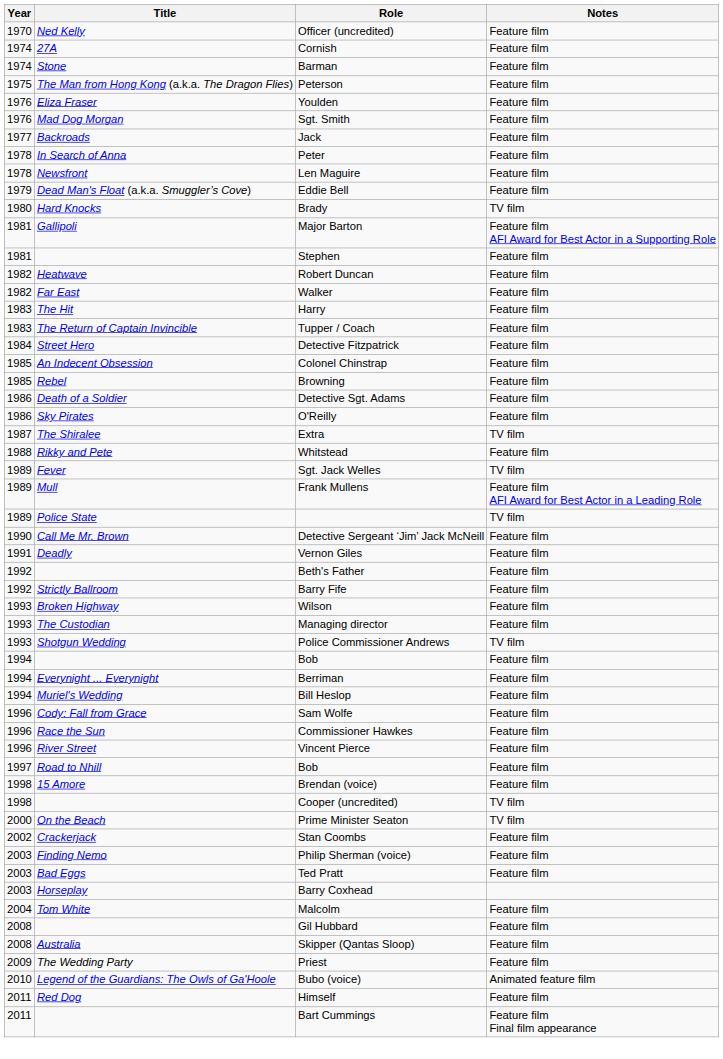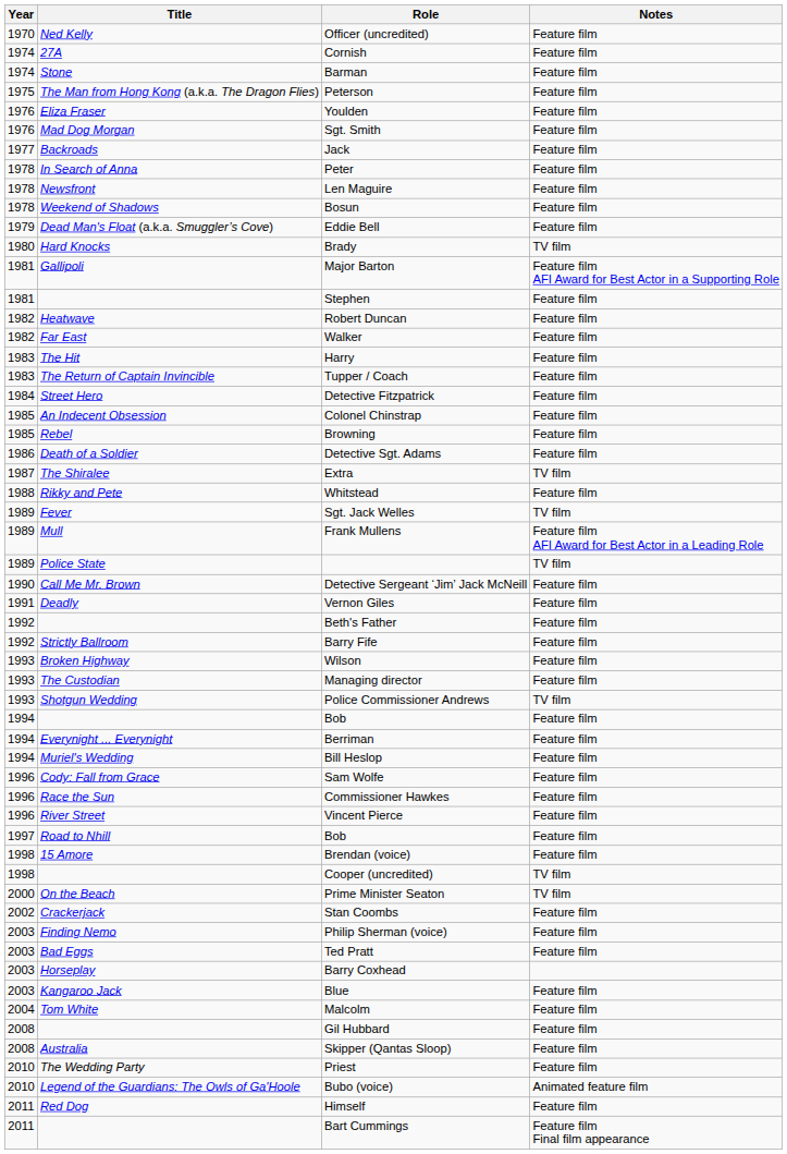+ row: 1978 | Weekend of Shadows | Bosun | Feature film
- row: 1986 | Sky Pirates | O'Reilly | Feature film
+ row: 2003 | Kangaroo Jack | Blue | Feature film
Priest | Year: 2009 -> 2010
